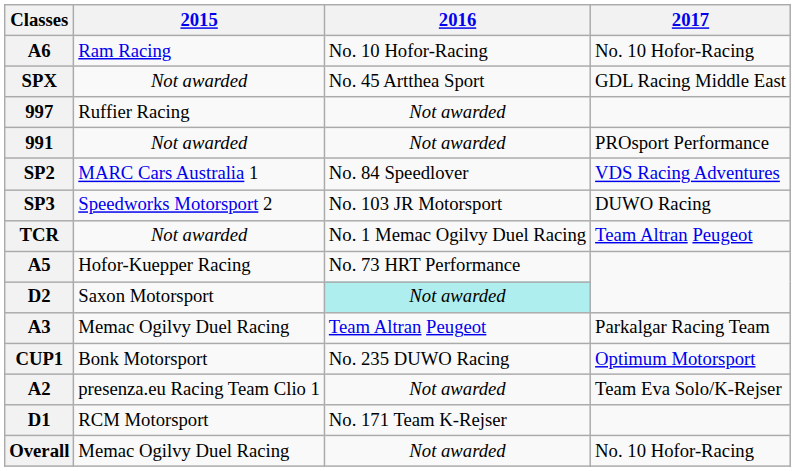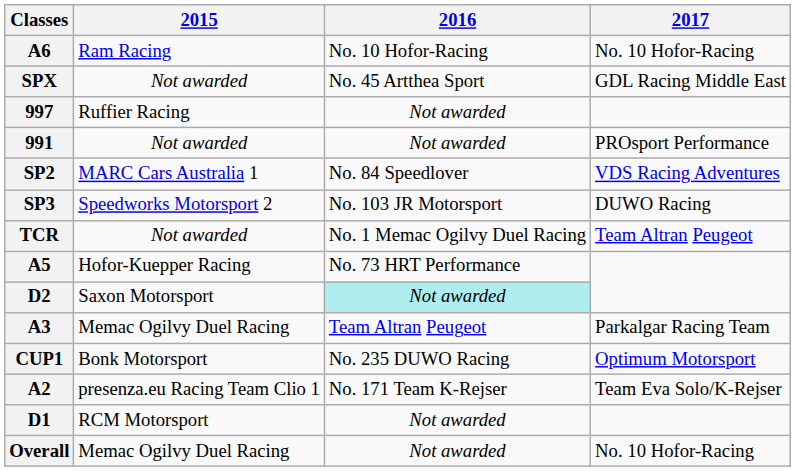A2 | 2016: Not awarded -> No. 171 Team K-Rejser
D1 | 2016: No. 171 Team K-Rejser -> Not awarded
